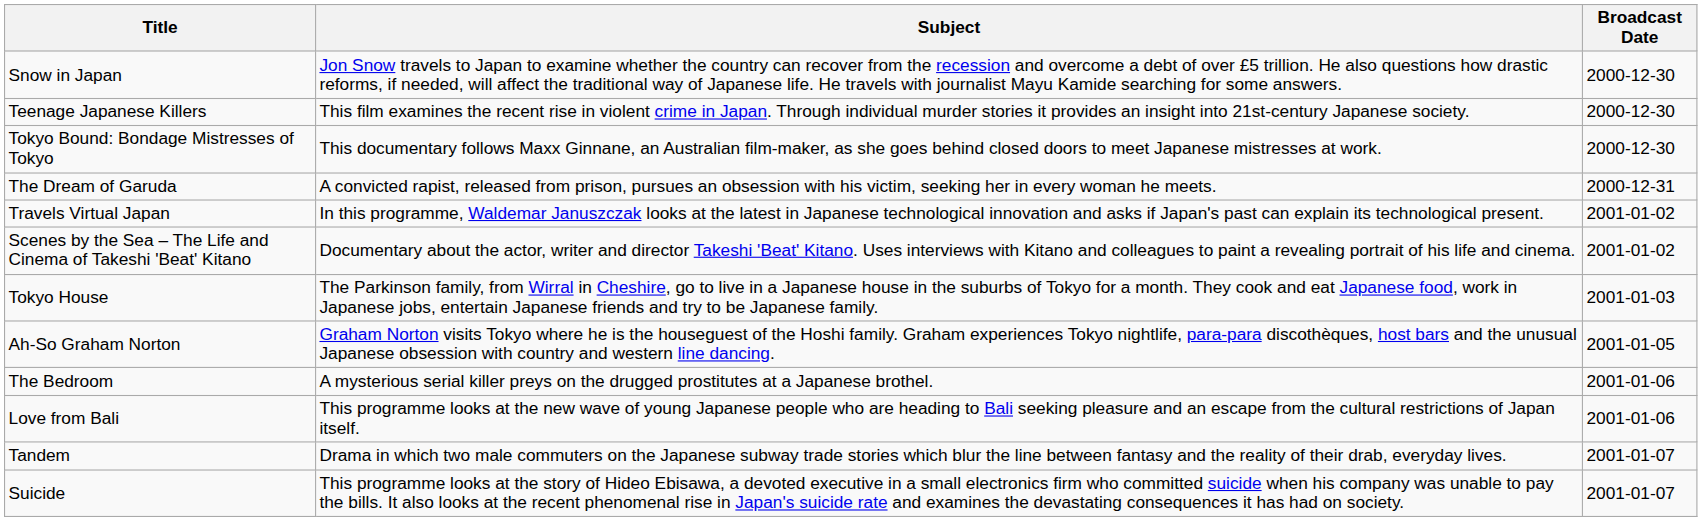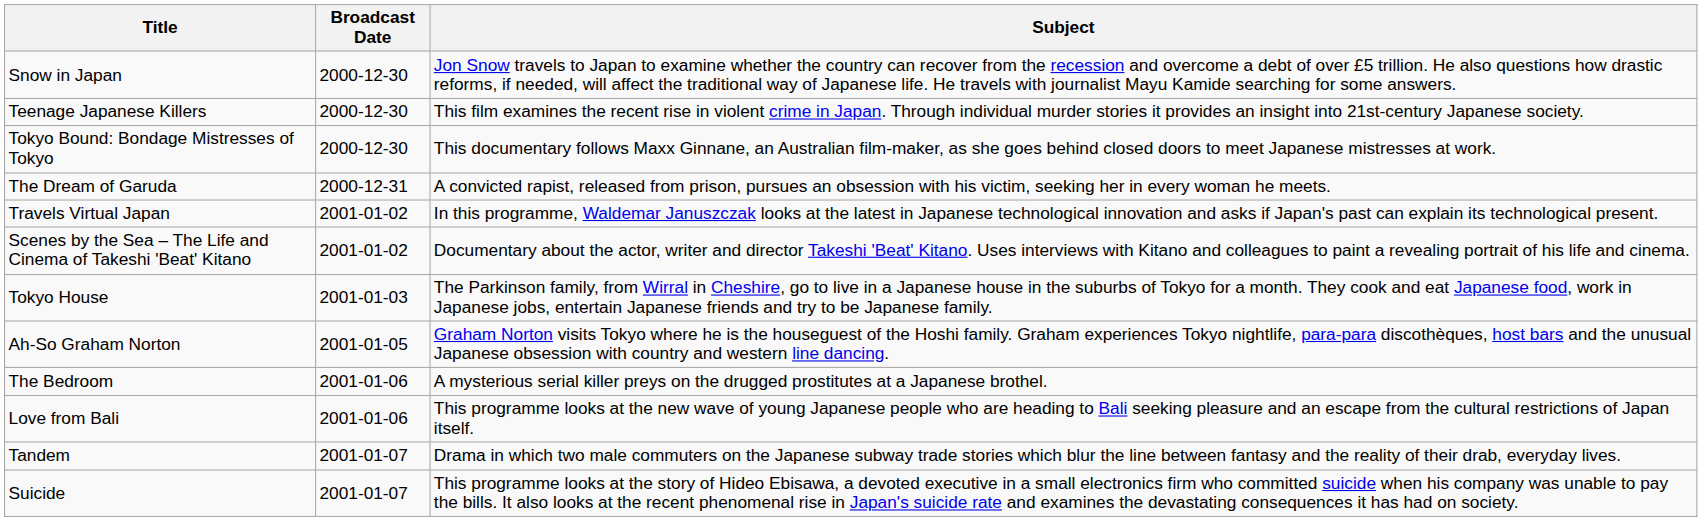columns swapped: Broadcast Date <-> Subject
